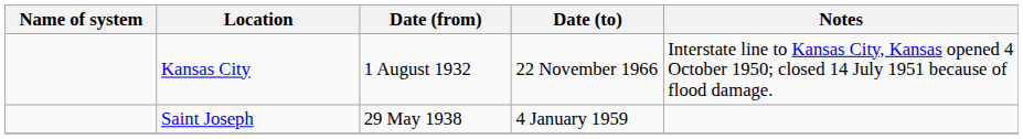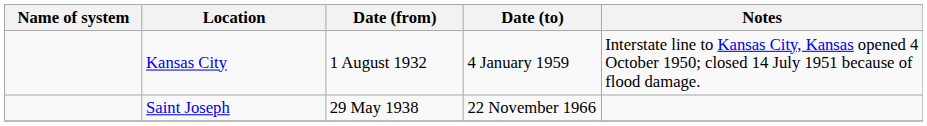Kansas City | Date (to): 22 November 1966 -> 4 January 1959
Saint Joseph | Date (to): 4 January 1959 -> 22 November 1966
